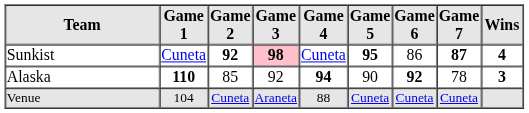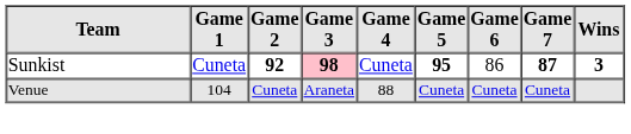Sunkist | Wins: 4 -> 3
- row: Alaska | 110 | 85 | 92 | 94 | 90 | 92 | 78 | 3
